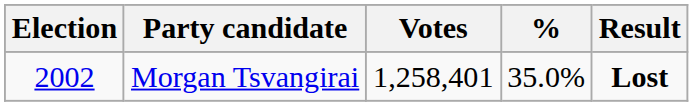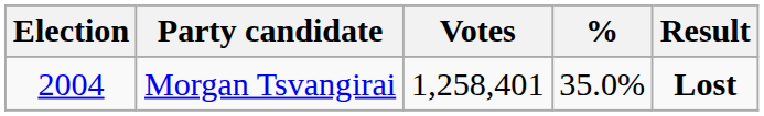Morgan Tsvangirai | Election: 2002 -> 2004
